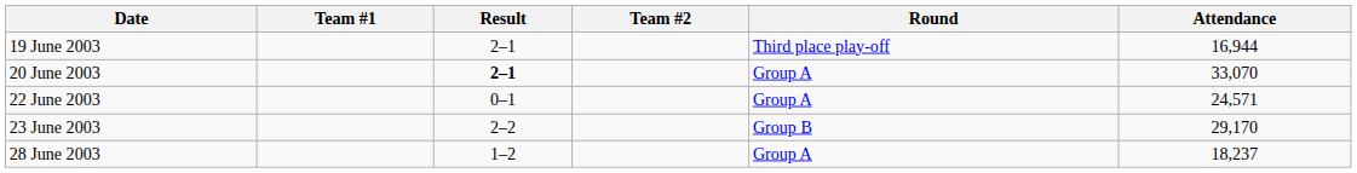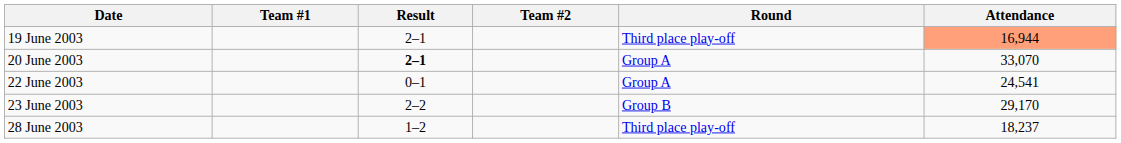19 June 2003 | Attendance: no background -> lightsalmon background
22 June 2003 | Attendance: 24,571 -> 24,541
28 June 2003 | Round: Group A -> Third place play-off
